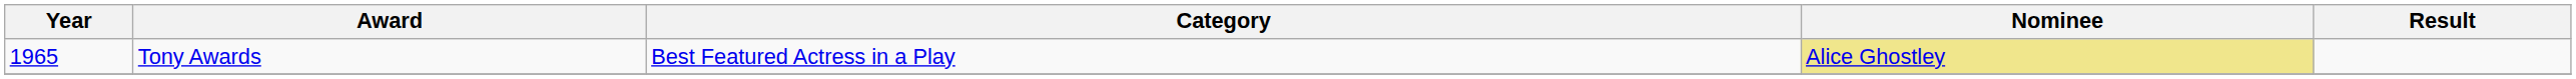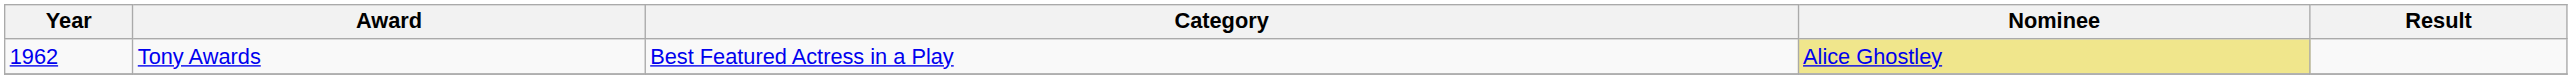Tony Awards | Year: 1965 -> 1962
